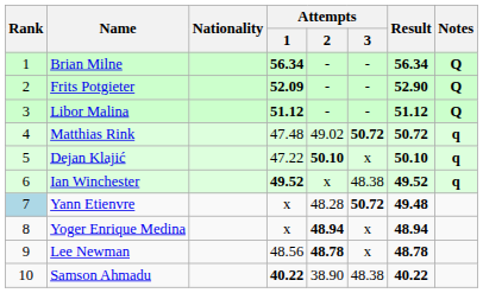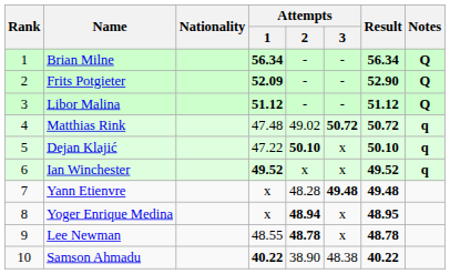Ian Winchester | Attempts / 3: 48.38 -> x
Yann Etienvre | Rank: lightblue background -> no background
Yann Etienvre | Attempts / 3: 50.72 -> 49.48
Yoger Enrique Medina | Result: 48.94 -> 48.95
Lee Newman | Attempts / 1: 48.56 -> 48.55
